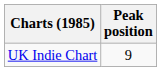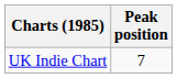UK Indie Chart | Peak position: 9 -> 7
